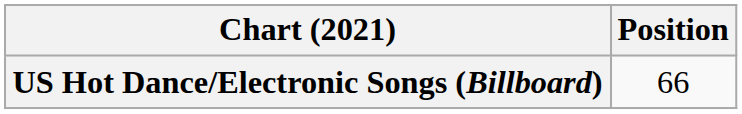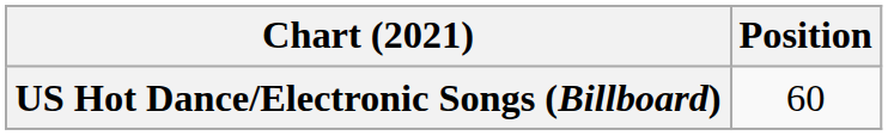US Hot Dance/Electronic Songs (Billboard) | Position: 66 -> 60
